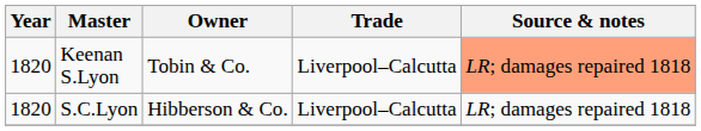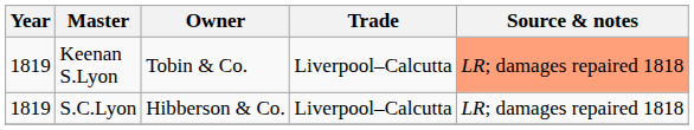Keenan S.Lyon | Year: 1820 -> 1819
S.C.Lyon | Year: 1820 -> 1819
